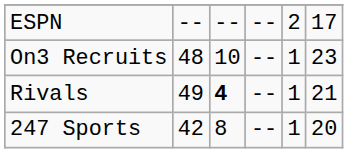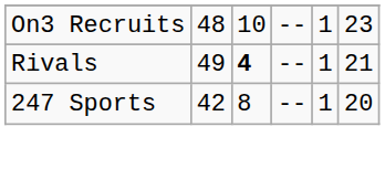- row: ESPN | -- | -- | -- | 2 | 17
